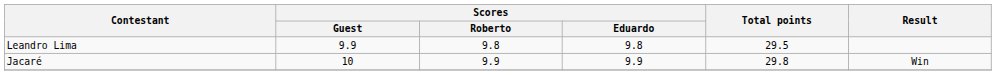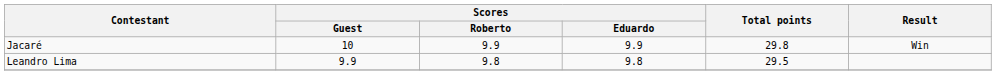rows swapped: Jacaré <-> Leandro Lima
